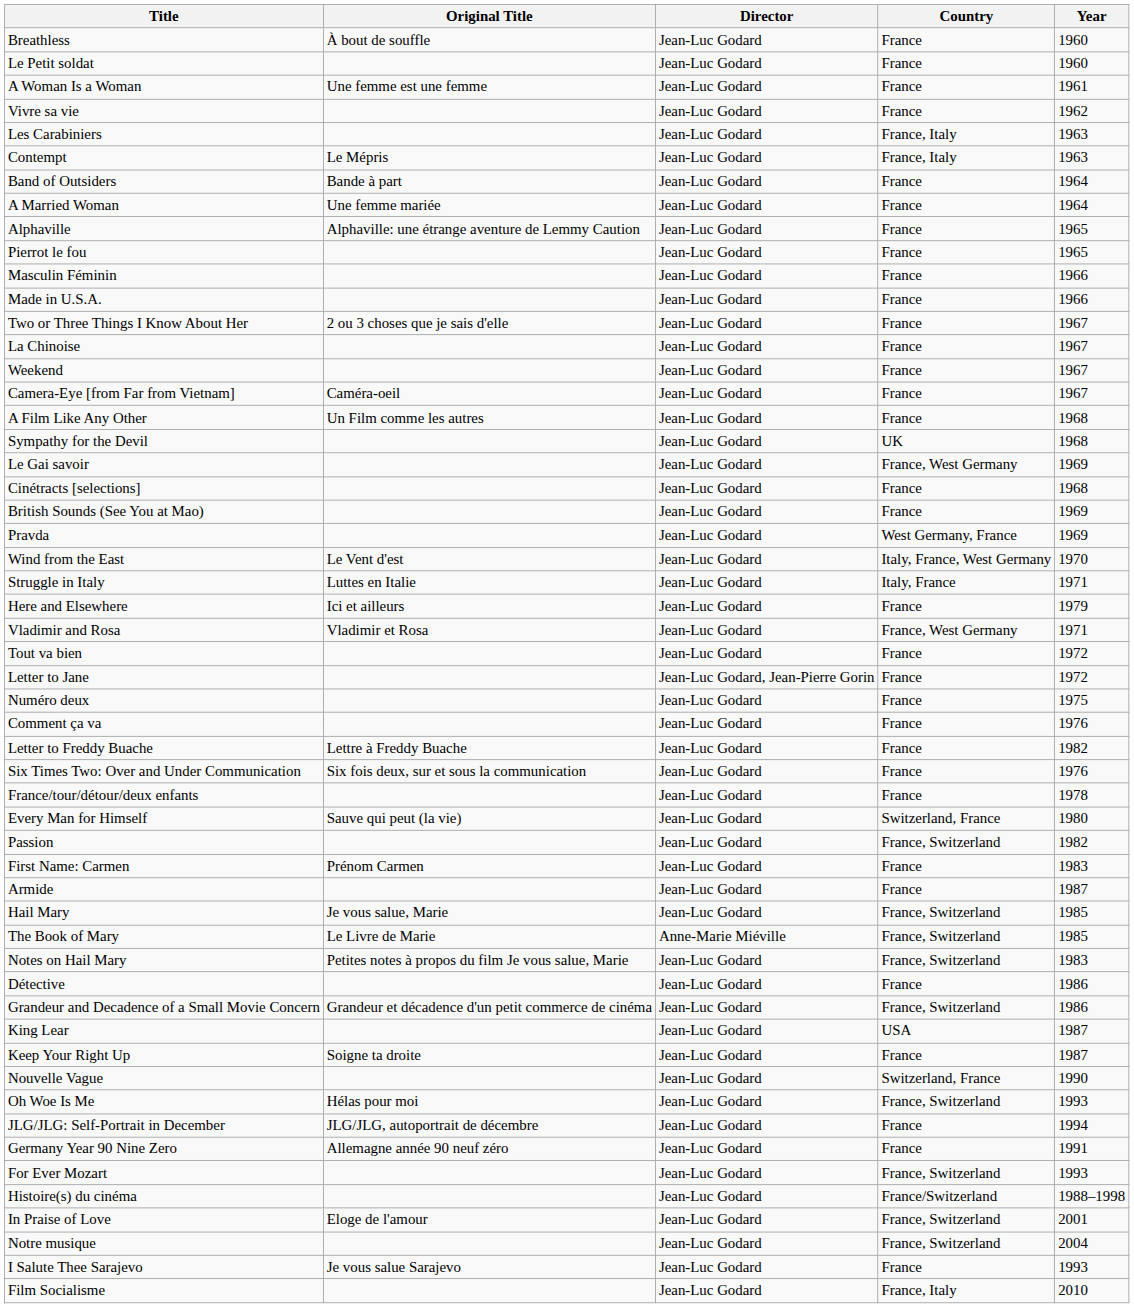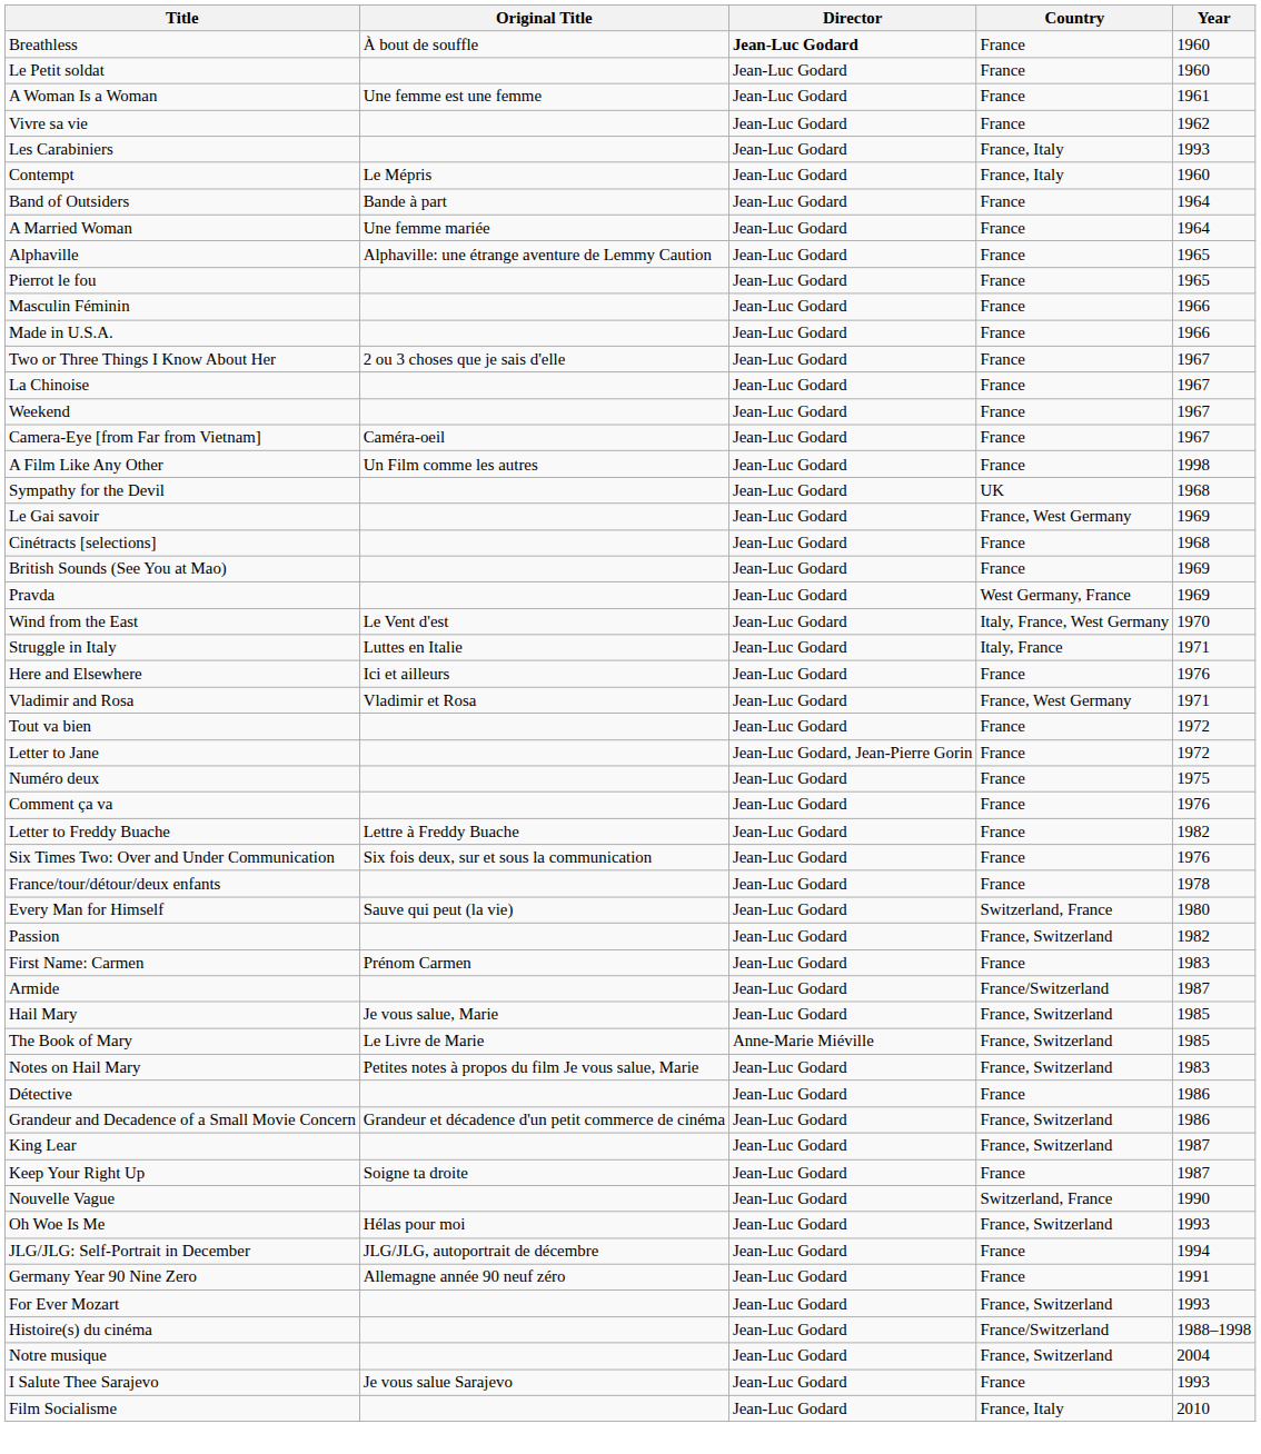Breathless | Director: normal -> bold
Les Carabiniers | Year: 1963 -> 1993
Contempt | Year: 1963 -> 1960
A Film Like Any Other | Year: 1968 -> 1998
Here and Elsewhere | Year: 1979 -> 1976
Armide | Country: France -> France/Switzerland
King Lear | Country: USA -> France, Switzerland
- row: In Praise of Love | Eloge de l'amour | Jean-Luc Godard | France, Switzerland | 2001
